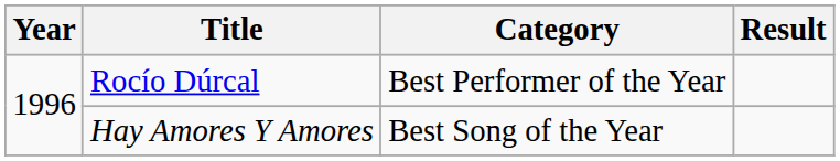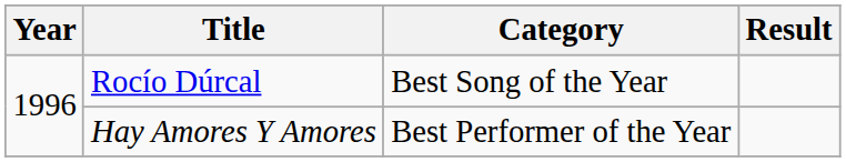Rocío Dúrcal | Category: Best Performer of the Year -> Best Song of the Year
Hay Amores Y Amores | Category: Best Song of the Year -> Best Performer of the Year
